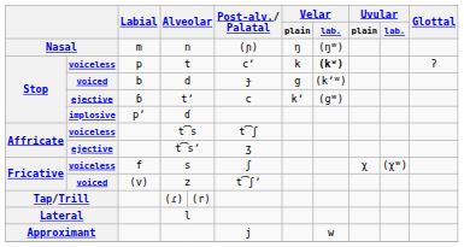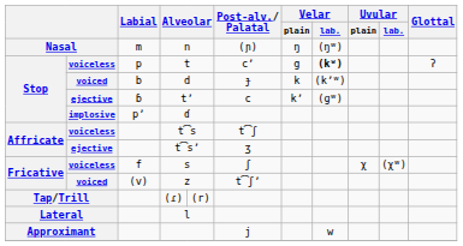t | Velar / plain: k -> g
d | Velar / plain: g -> k
